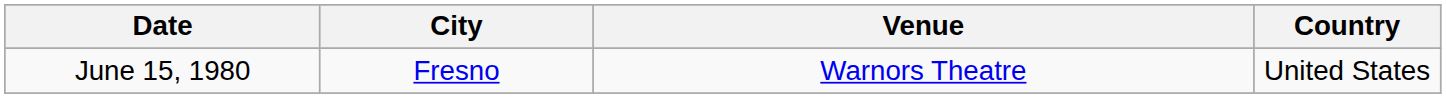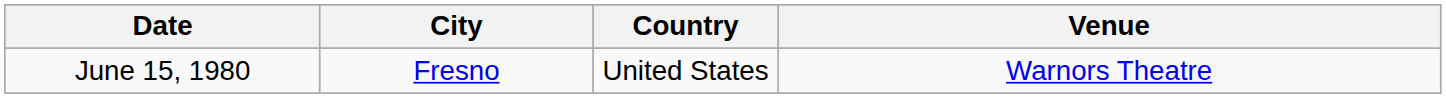columns swapped: Country <-> Venue
